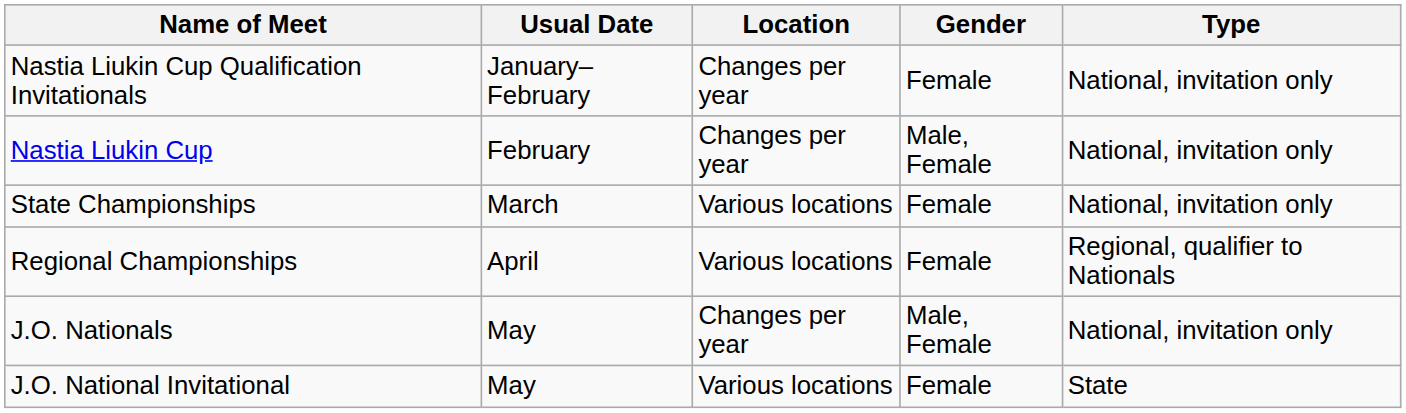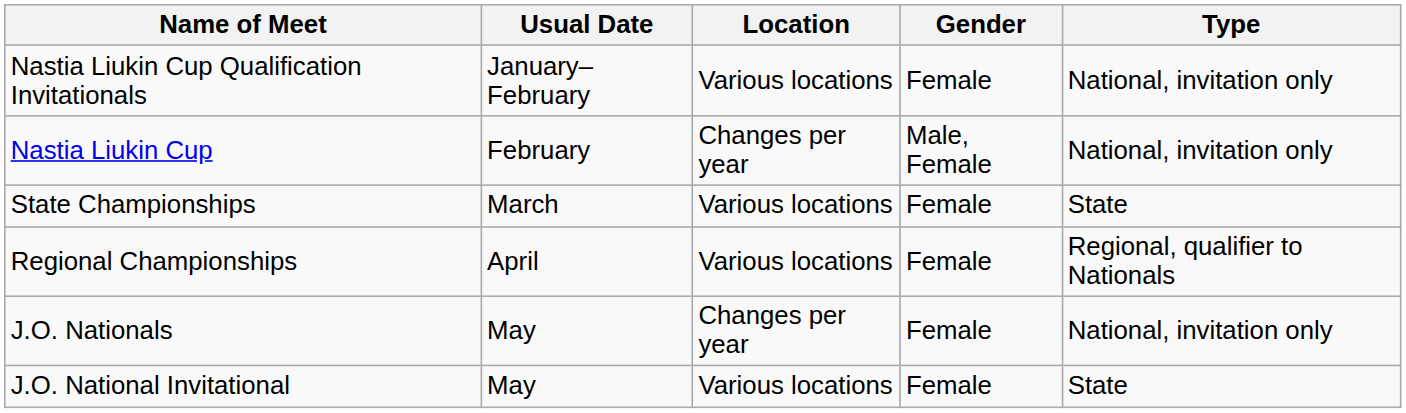Nastia Liukin Cup Qualification Invitationals | Location: Changes per year -> Various locations
State Championships | Type: National, invitation only -> State
J.O. Nationals | Gender: Male, Female -> Female
